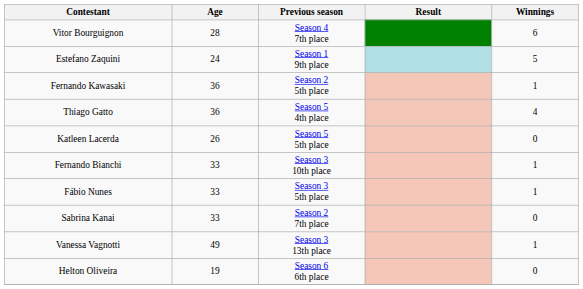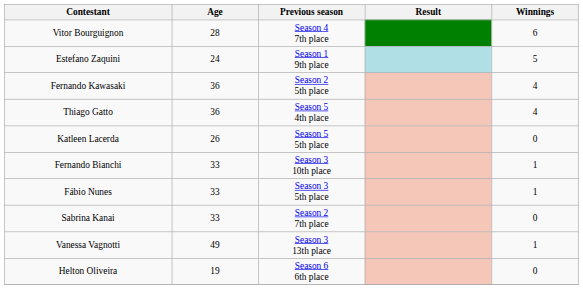Fernando Kawasaki | Winnings: 1 -> 4
